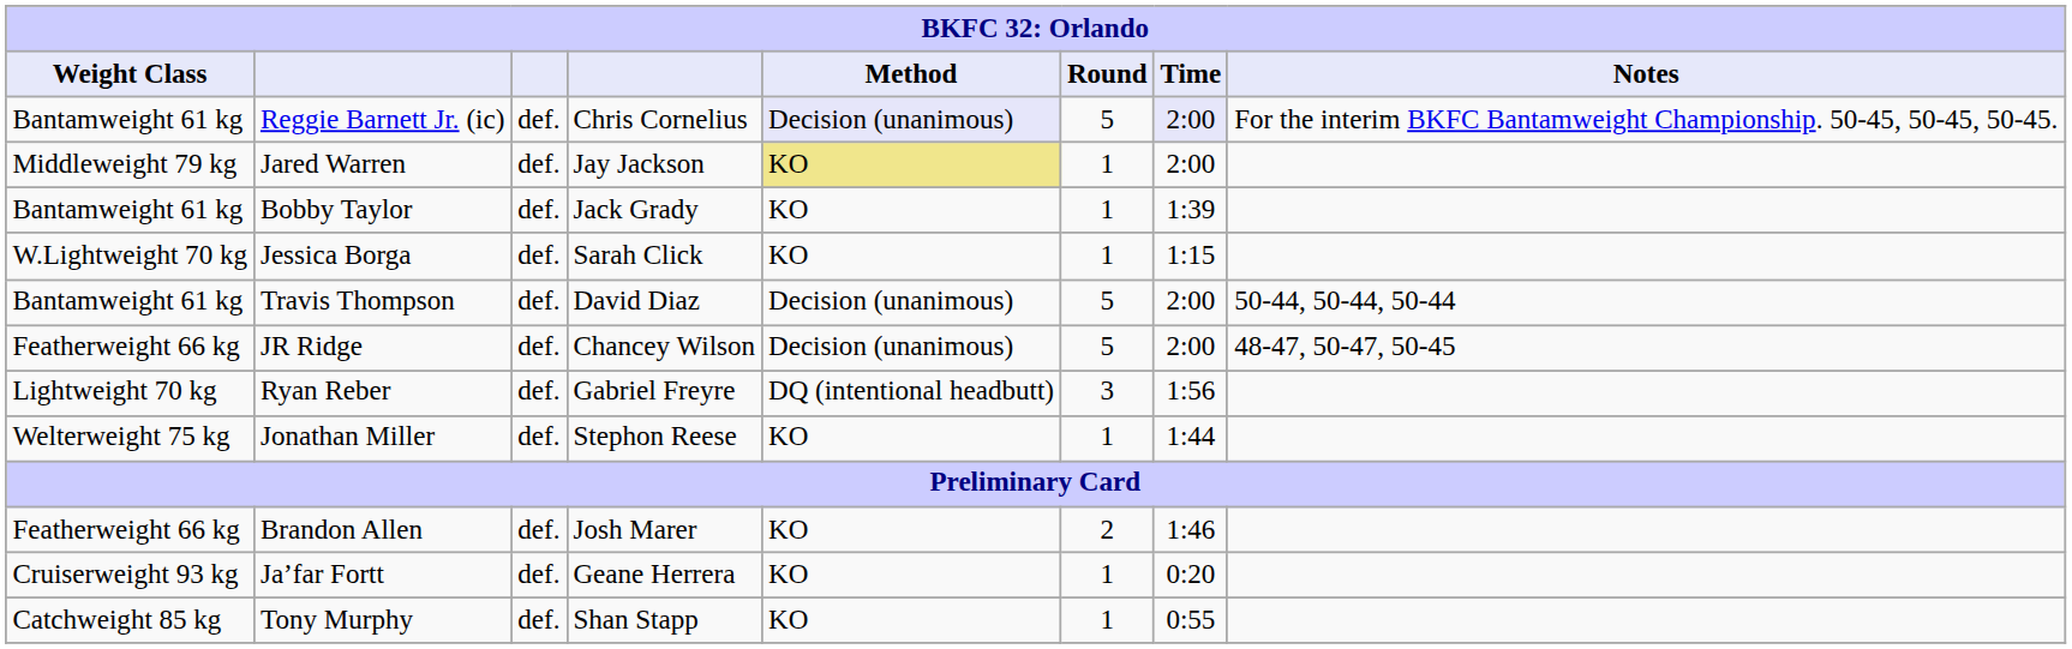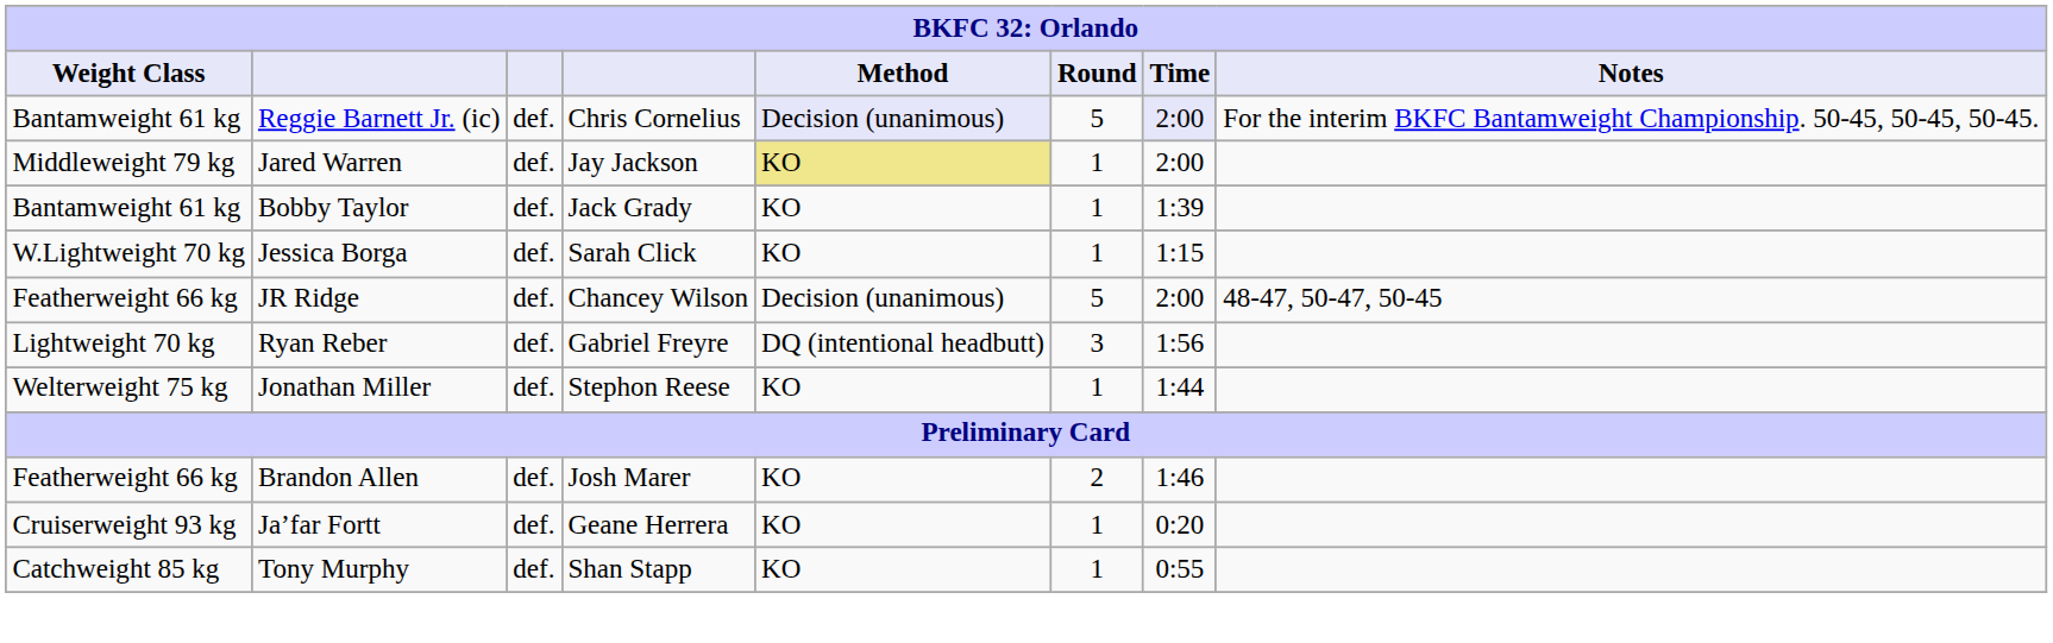- row: Bantamweight 61 kg | Travis Thompson | def. | David Diaz | Decision (unanimous) | 5 | 2:00 | 50-44, 50-44, 50-44
